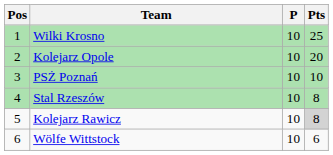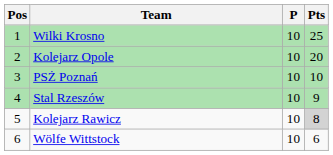Stal Rzeszów | Pts: 8 -> 9
